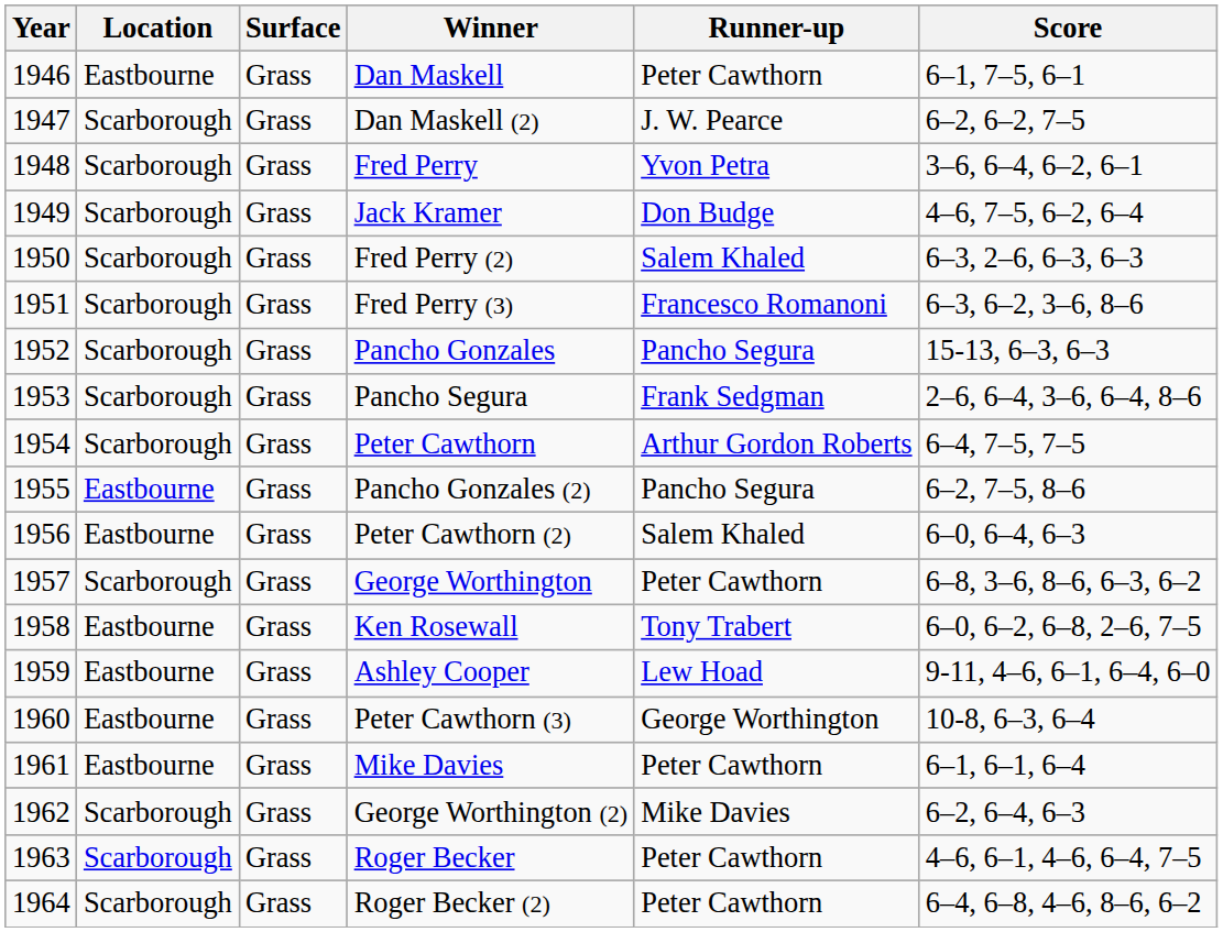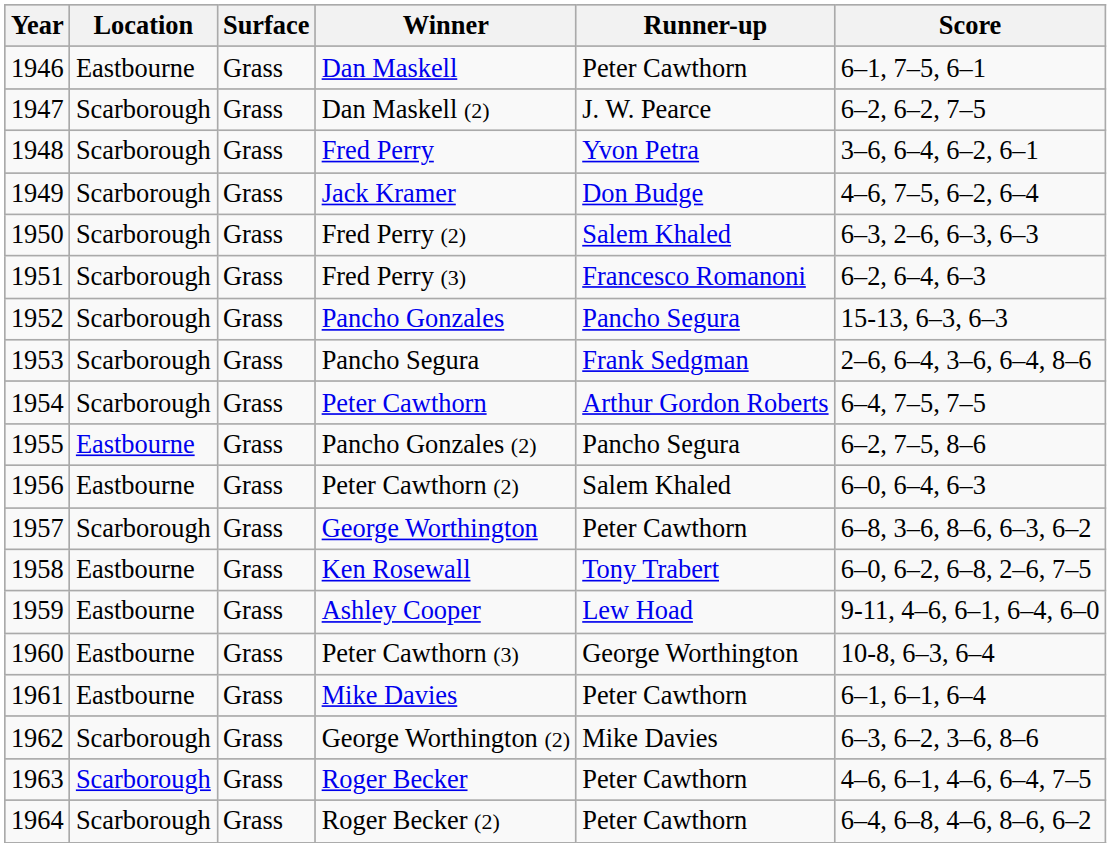Fred Perry (3) | Score: 6–3, 6–2, 3–6, 8–6 -> 6–2, 6–4, 6–3
George Worthington (2) | Score: 6–2, 6–4, 6–3 -> 6–3, 6–2, 3–6, 8–6
